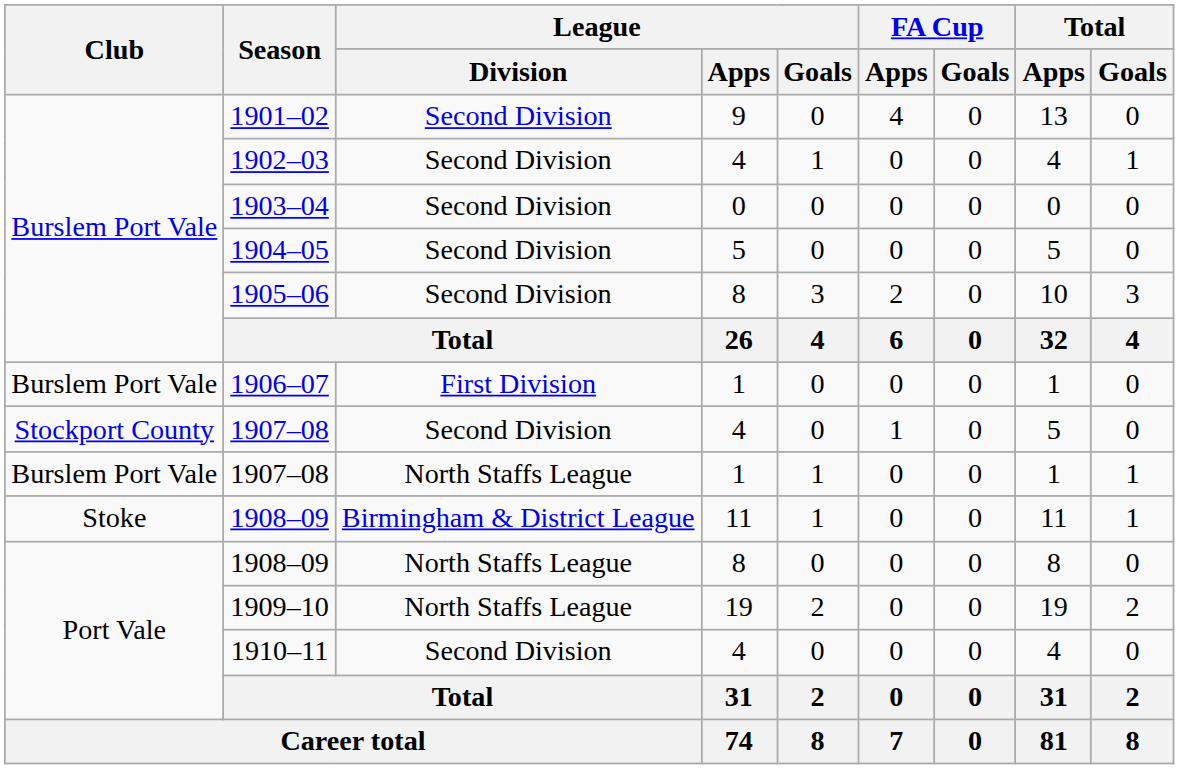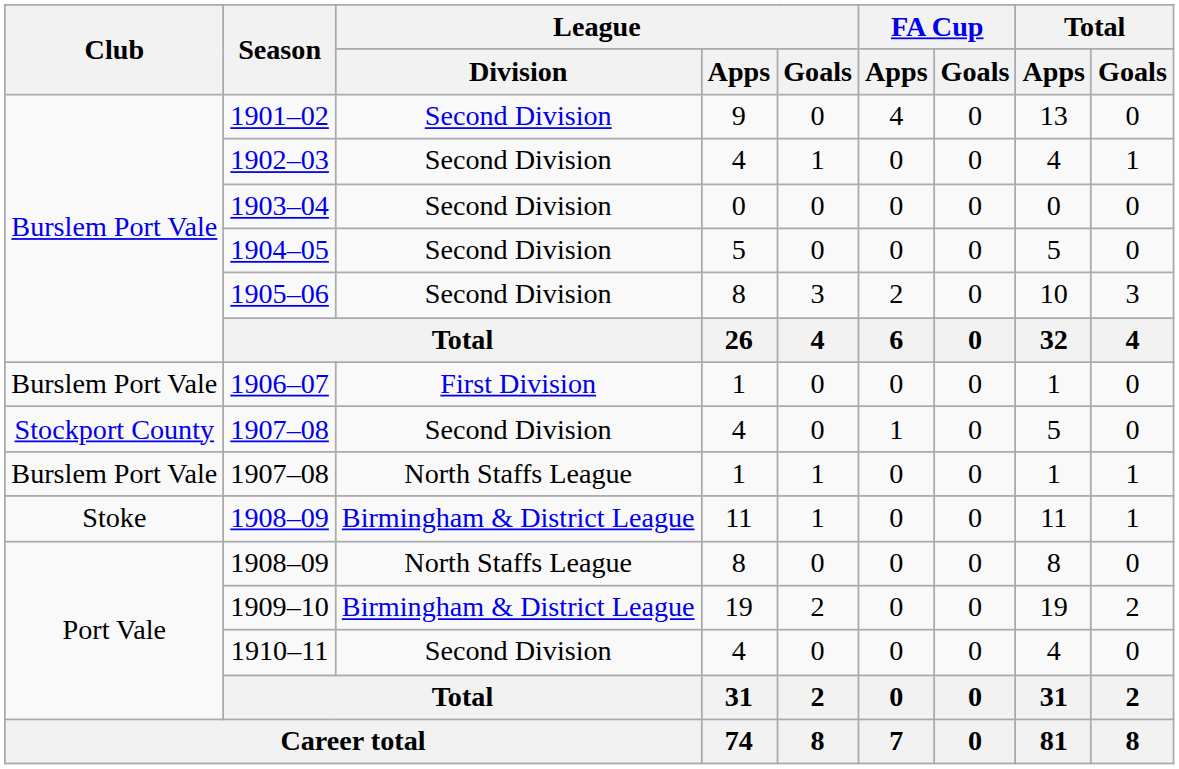1909–10 | League / Division: North Staffs League -> Birmingham & District League
